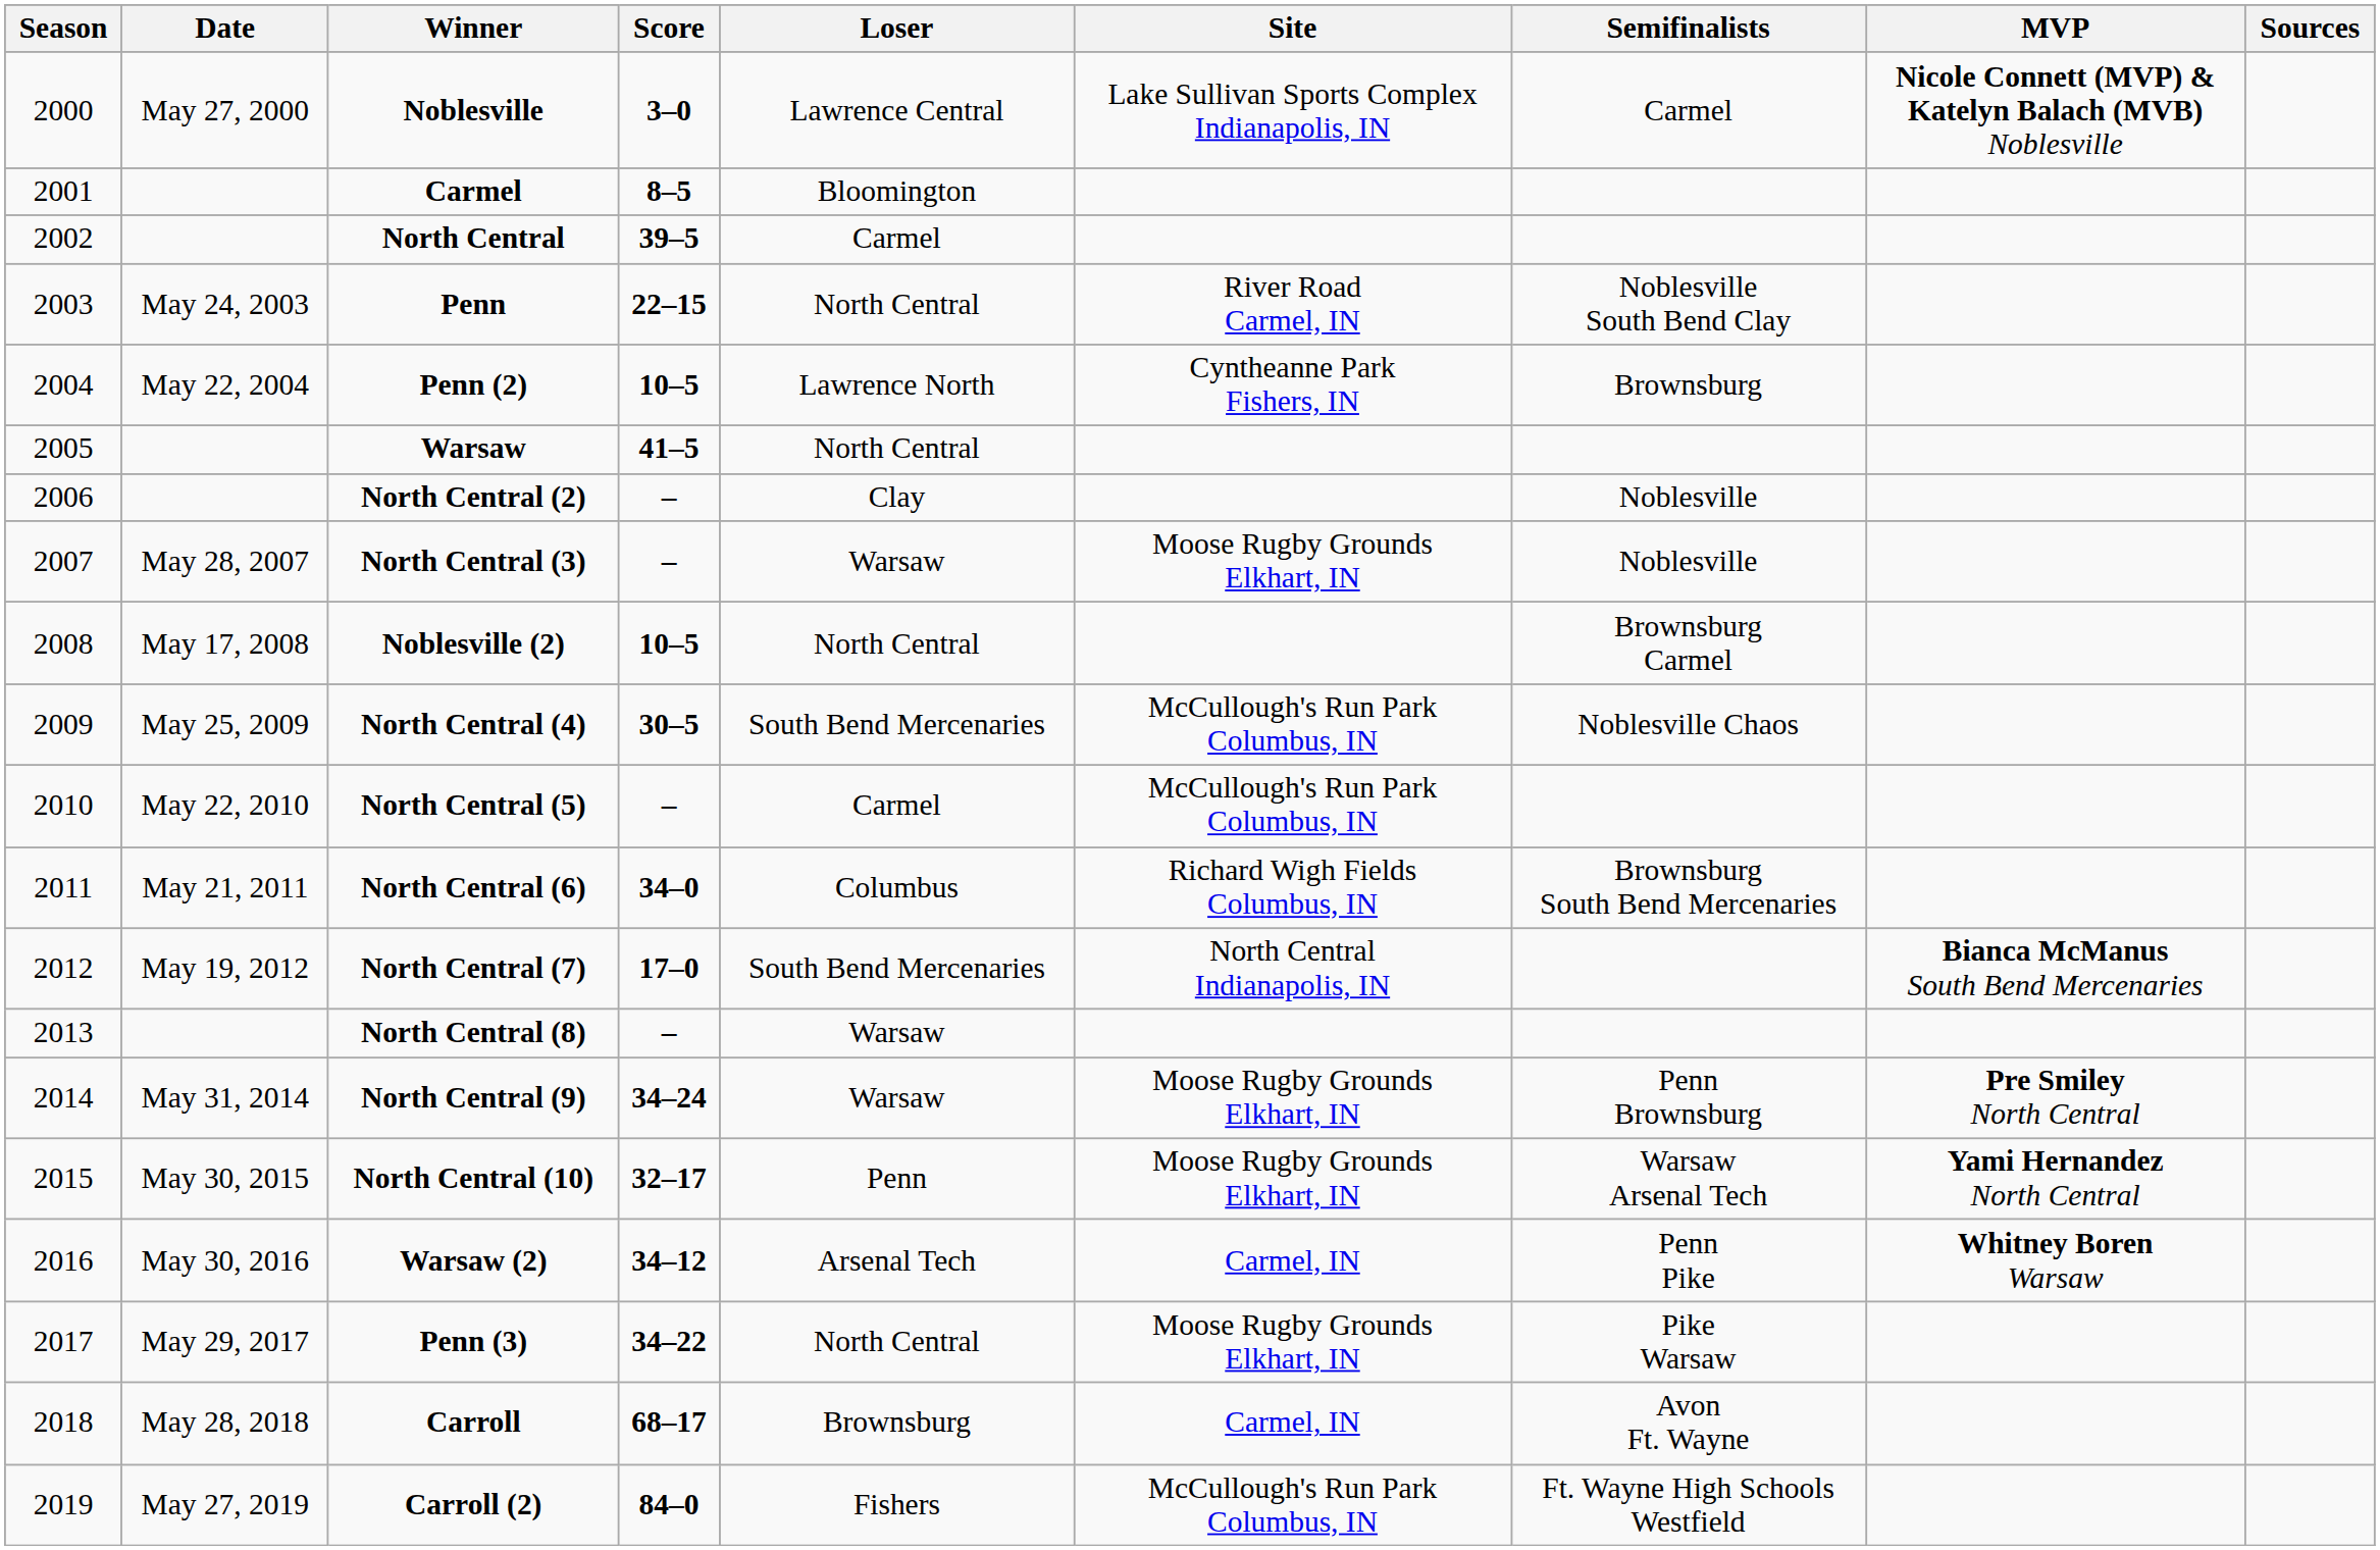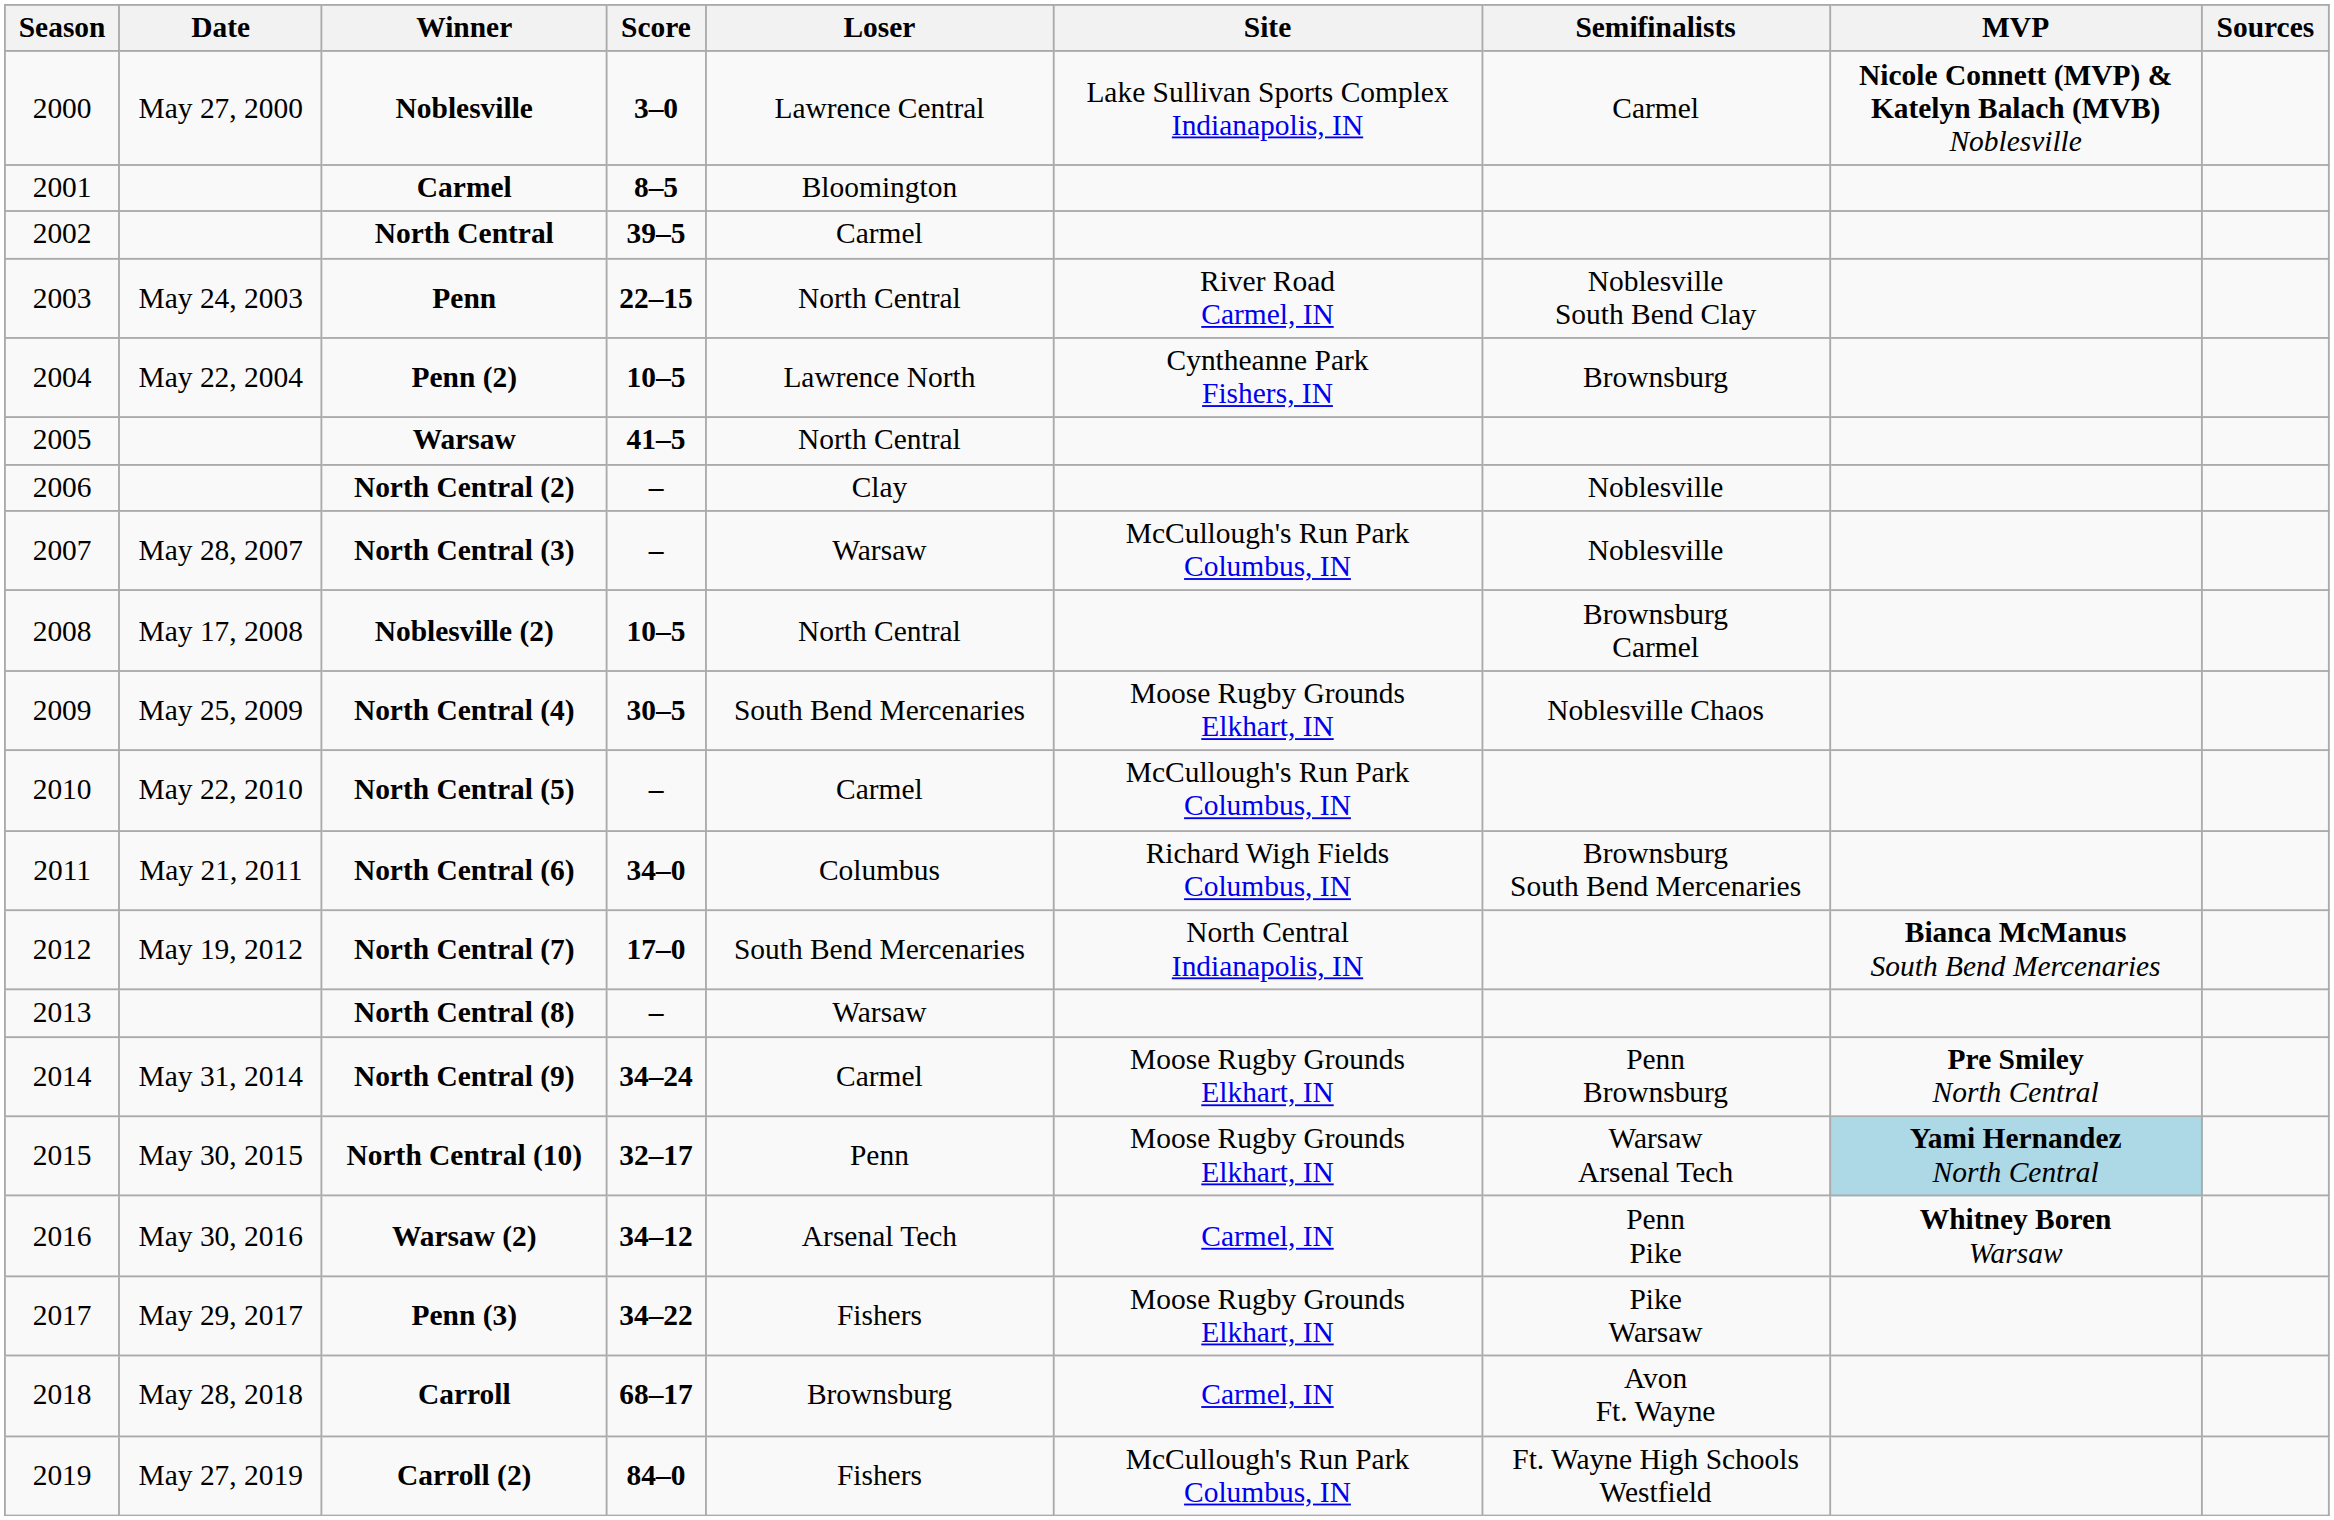North Central (3) | Site: Moose Rugby Grounds Elkhart, IN -> McCullough's Run Park Columbus, IN
North Central (4) | Site: McCullough's Run Park Columbus, IN -> Moose Rugby Grounds Elkhart, IN
North Central (9) | Loser: Warsaw -> Carmel
North Central (10) | MVP: no background -> lightblue background
Penn (3) | Loser: North Central -> Fishers
